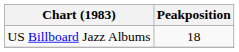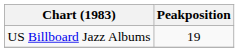US Billboard Jazz Albums | Peakposition: 18 -> 19
